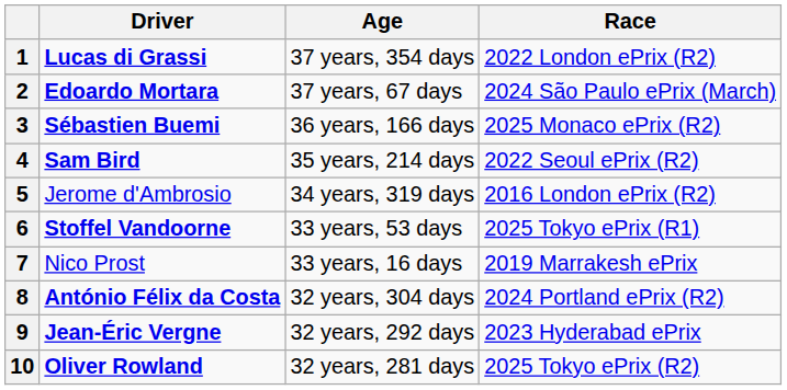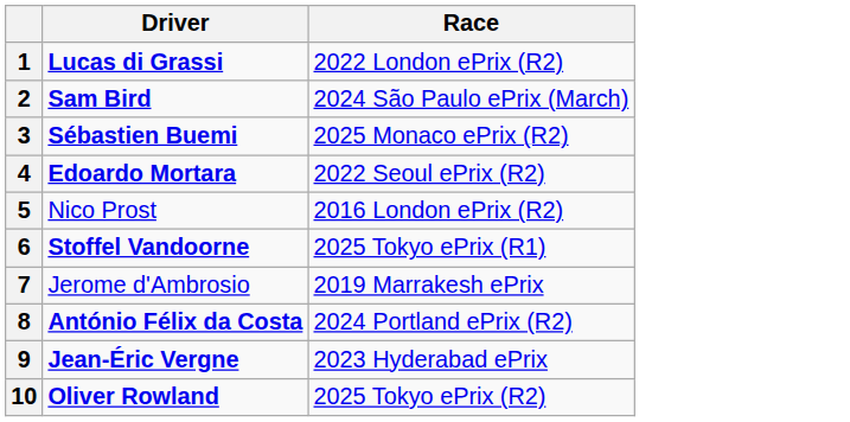- column: Age | 37 years, 354 days | 37 years, 67 days | 36 years, 166 days | 35 years, 214 days | 34 years, 319 days | 33 years, 53 days | 33 years, 16 days | 32 years, 304 days | 32 years, 292 days | 32 years, 281 days
2 | Driver: Edoardo Mortara -> Sam Bird
4 | Driver: Sam Bird -> Edoardo Mortara
5 | Driver: Jerome d'Ambrosio -> Nico Prost
7 | Driver: Nico Prost -> Jerome d'Ambrosio
